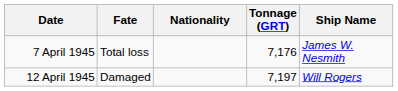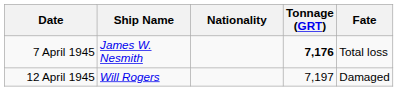columns swapped: Ship Name <-> Fate
7 April 1945 | Tonnage (GRT): normal -> bold
